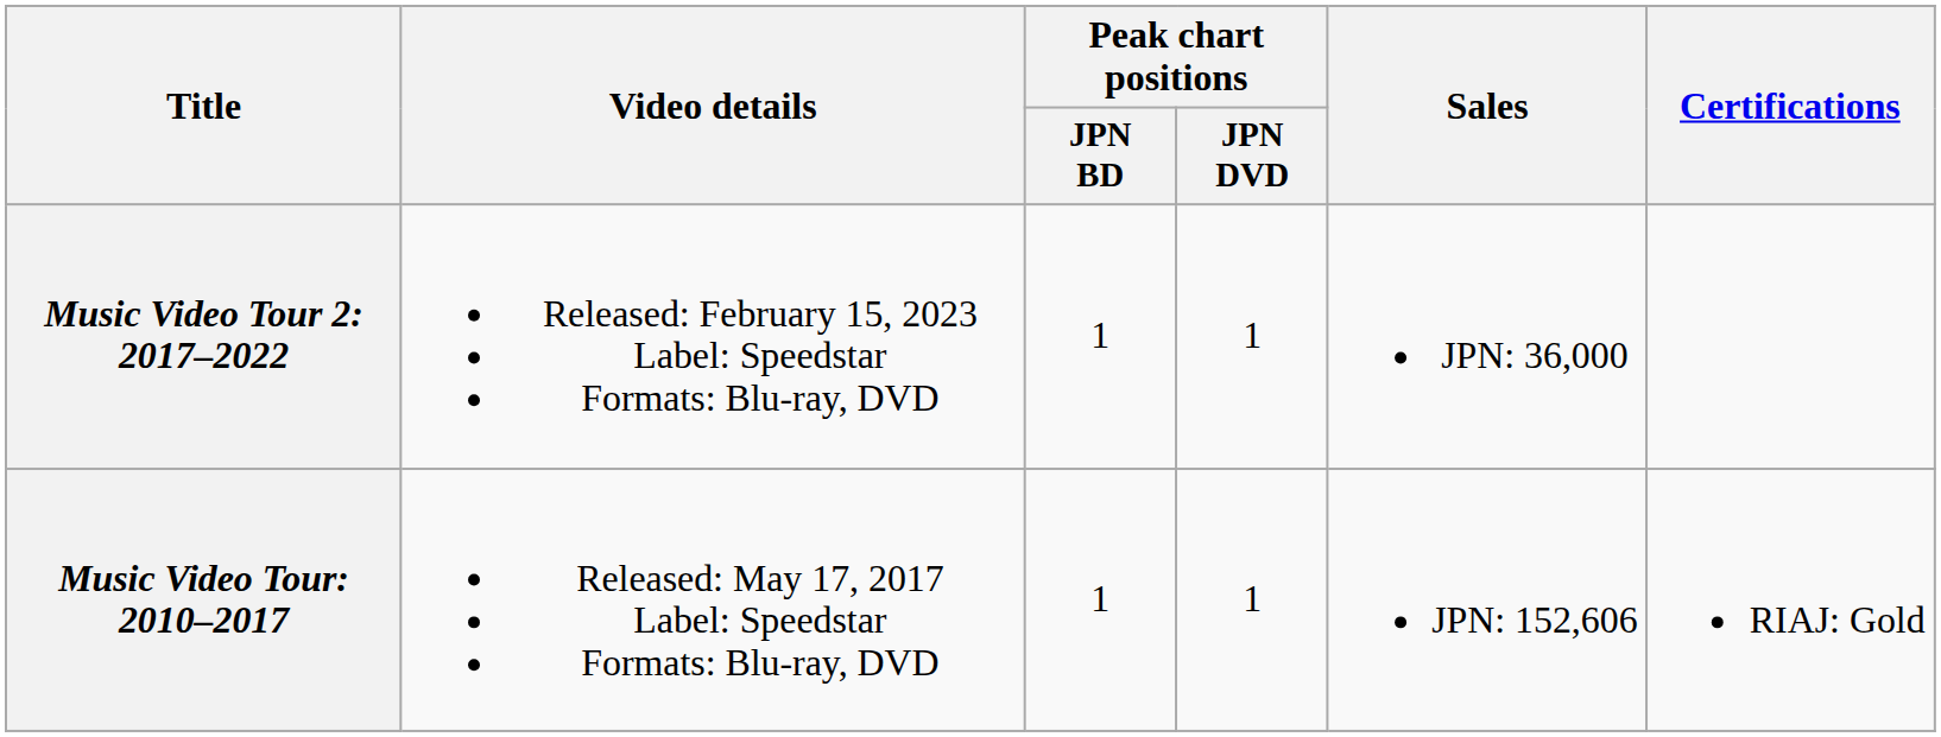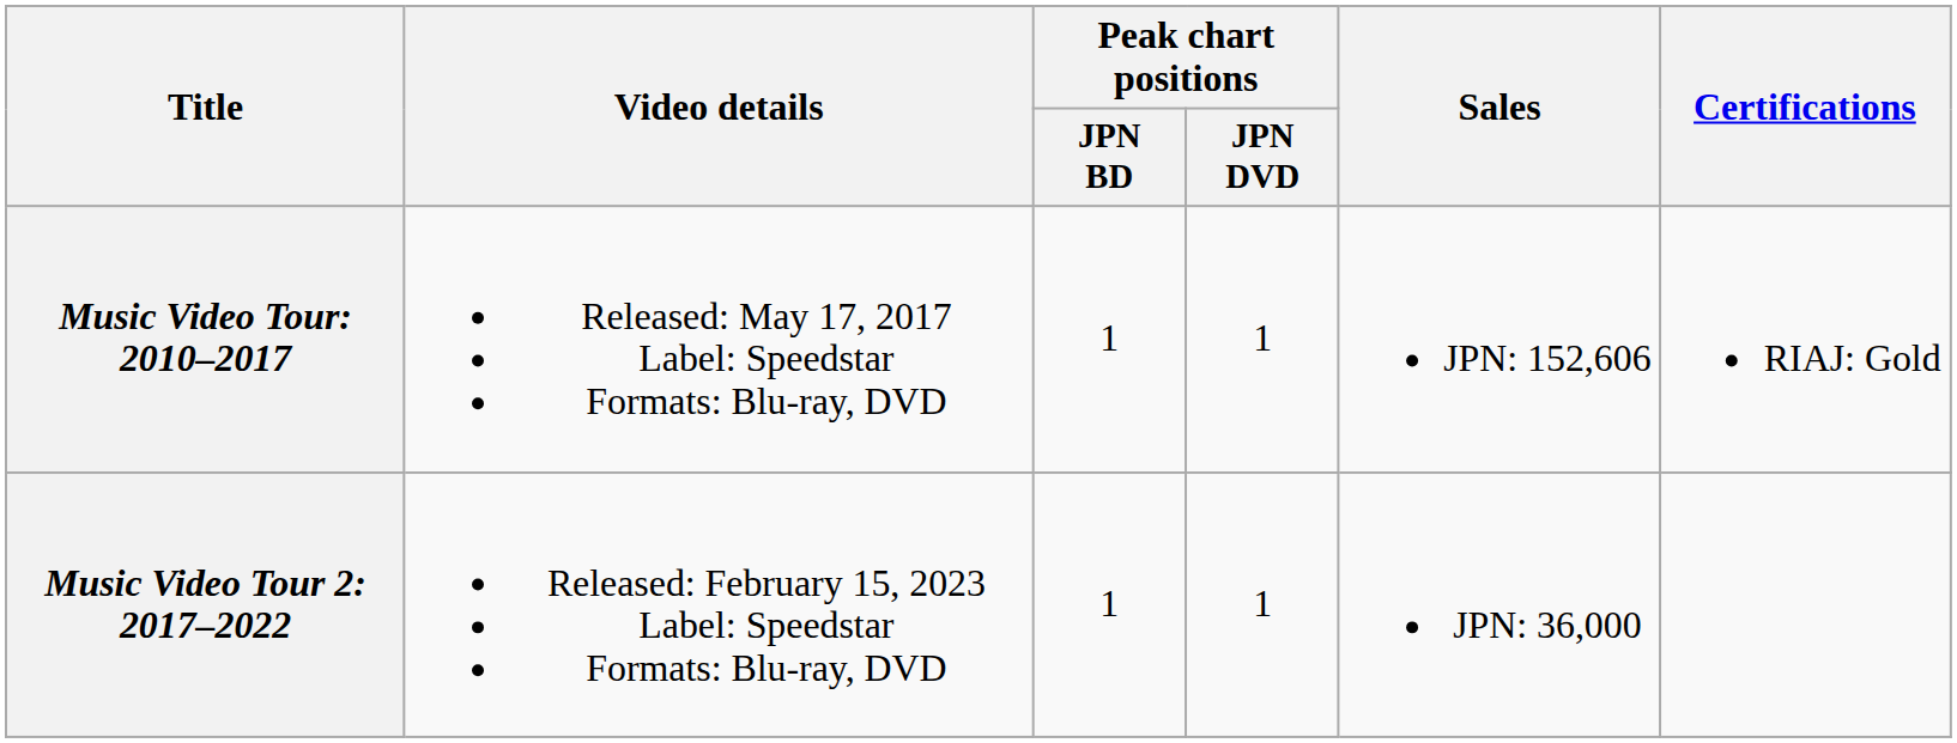rows swapped: Music Video Tour: 2010–2017 <-> Music Video Tour 2: 2017–2022
